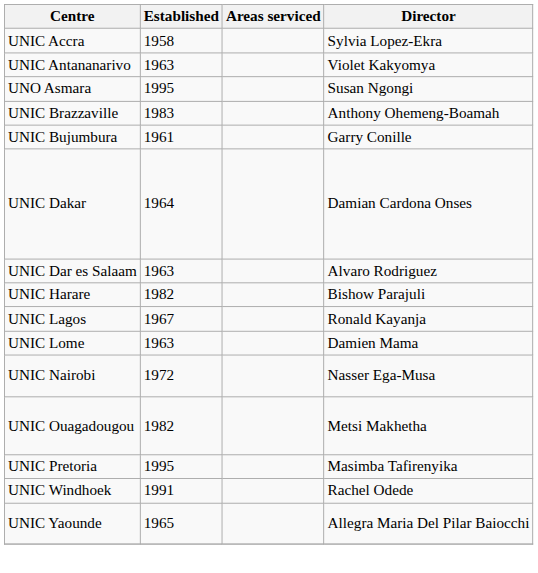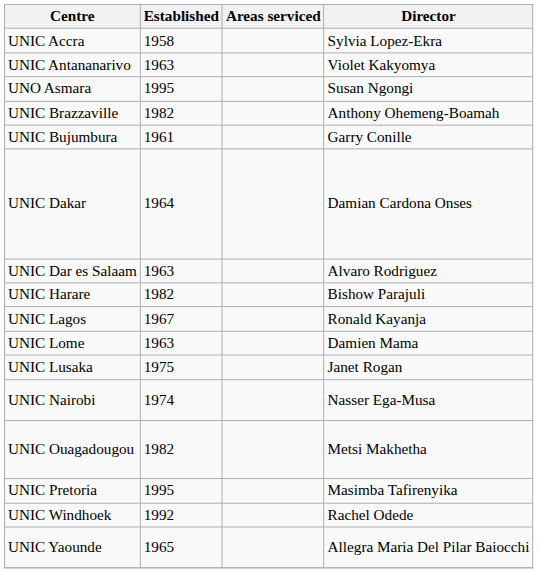UNIC Brazzaville | Established: 1983 -> 1982
+ row: UNIC Lusaka | 1975 | Janet Rogan
UNIC Nairobi | Established: 1972 -> 1974
UNIC Windhoek | Established: 1991 -> 1992
